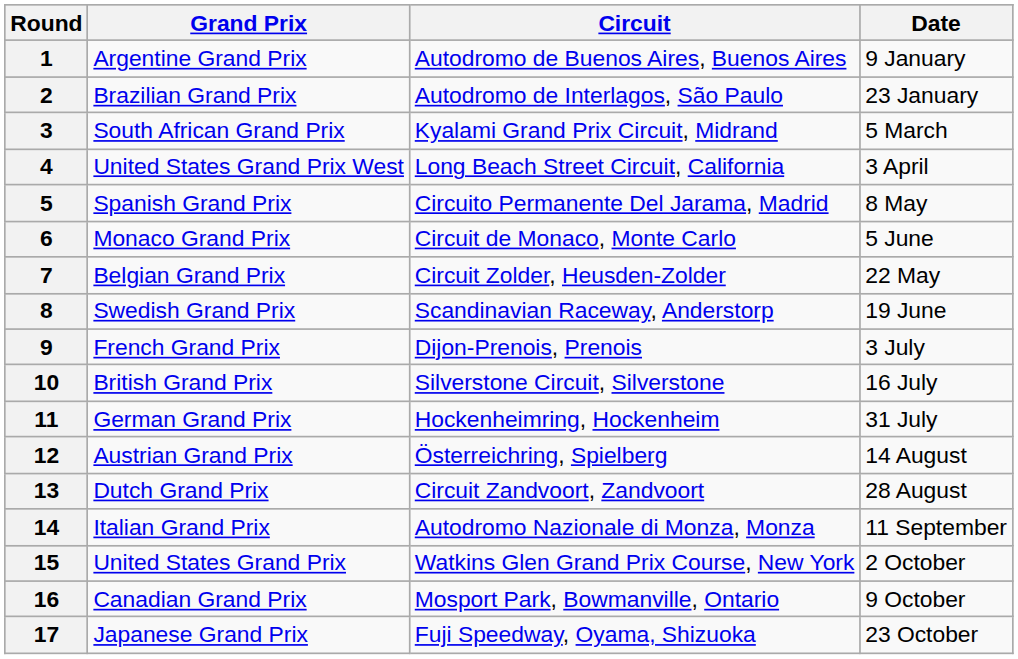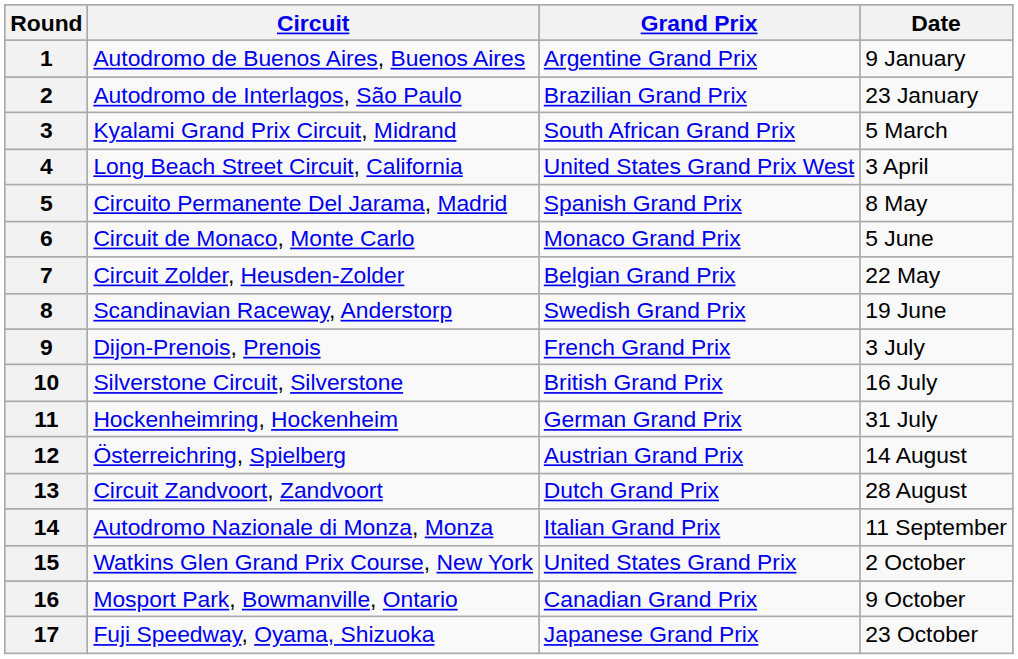columns swapped: Grand Prix <-> Circuit
